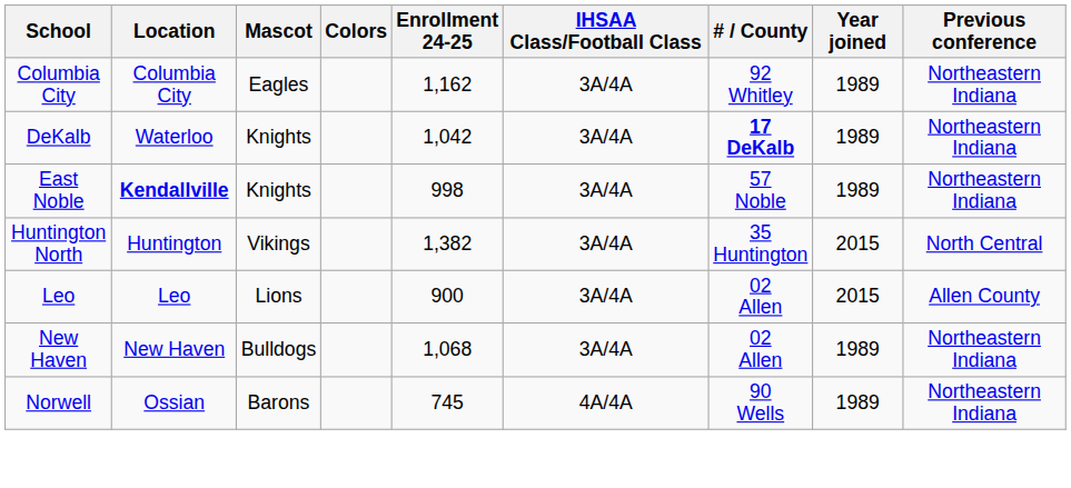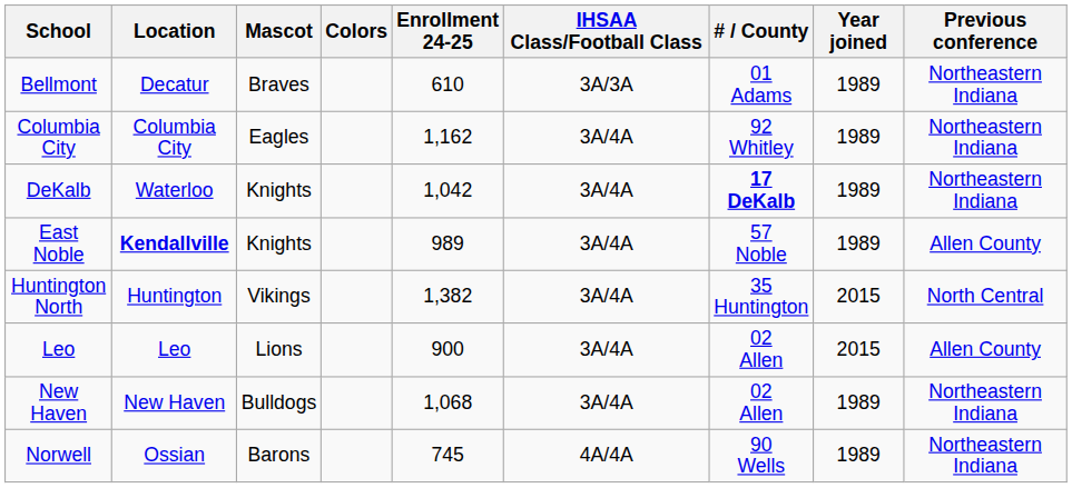+ row: Bellmont | Decatur | Braves | 610 | 3A/3A | 01 Adams | 1989 | Northeastern Indiana
East Noble | Enrollment 24-25: 998 -> 989
East Noble | Previous conference: Northeastern Indiana -> Allen County
